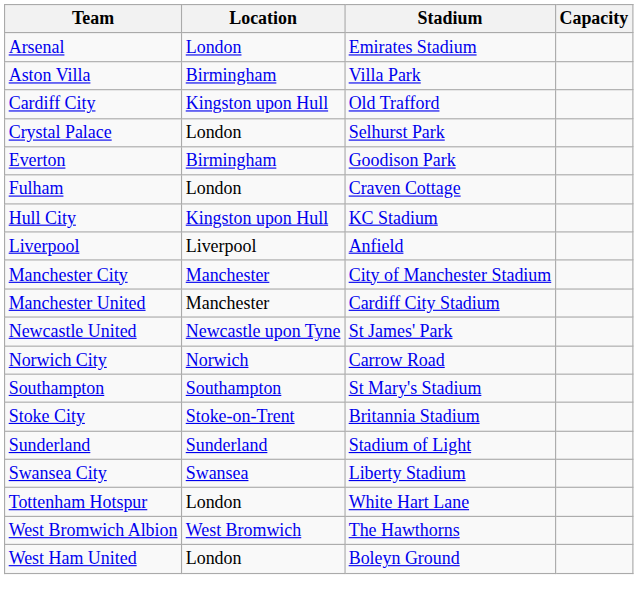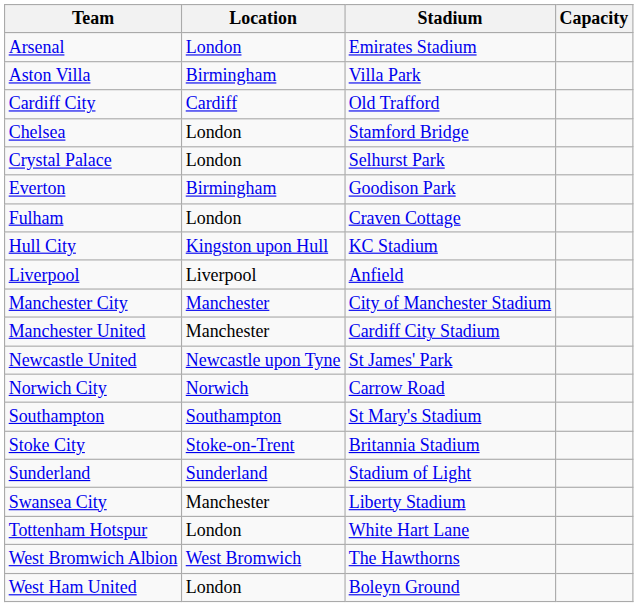Cardiff City | Location: Kingston upon Hull -> Cardiff
+ row: Chelsea | London | Stamford Bridge
Swansea City | Location: Swansea -> Manchester
